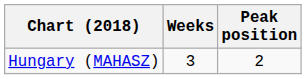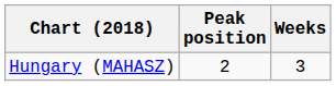columns swapped: Peak position <-> Weeks
